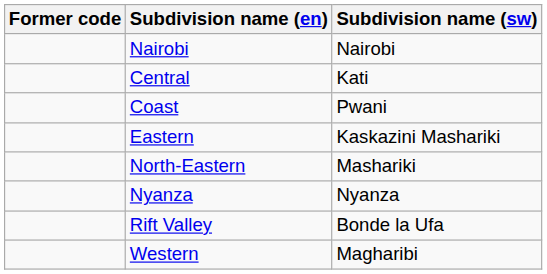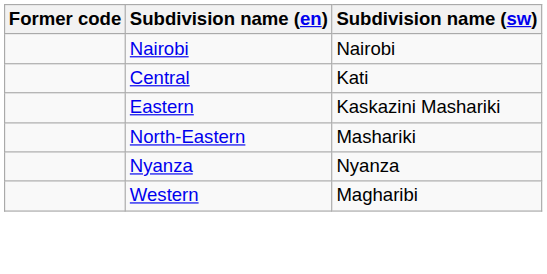- row: Coast | Pwani
- row: Rift Valley | Bonde la Ufa
